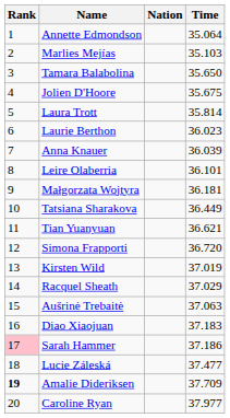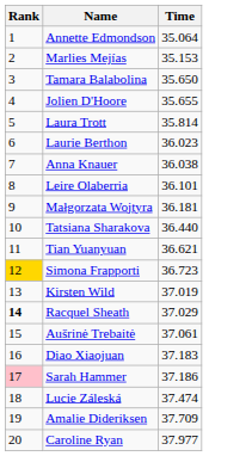- column: Nation
Marlies Mejías | Time: 35.103 -> 35.153
Jolien D'Hoore | Time: 35.675 -> 35.655
Anna Knauer | Time: 36.039 -> 36.038
Tatsiana Sharakova | Time: 36.449 -> 36.440
Simona Frapporti | Rank: no background -> gold background
Simona Frapporti | Time: 36.720 -> 36.723
Racquel Sheath | Rank: normal -> bold
Aušrinė Trebaitė | Time: 37.063 -> 37.061
Lucie Záleská | Time: 37.477 -> 37.474
Amalie Dideriksen | Rank: bold -> normal
